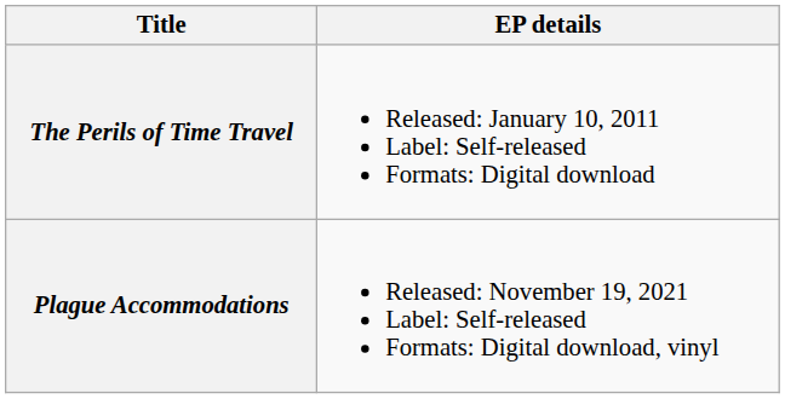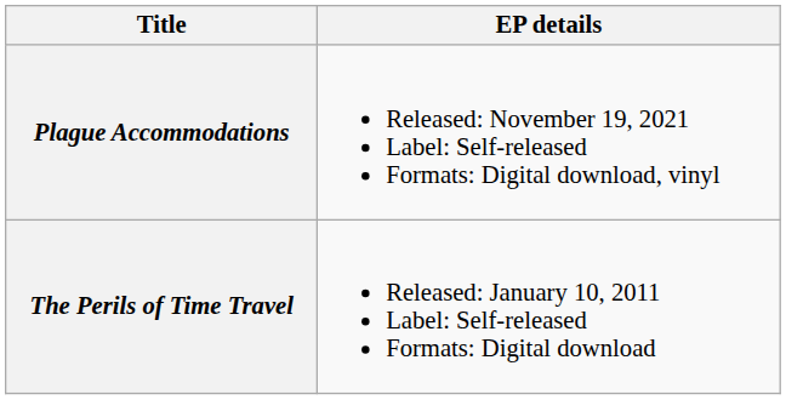rows swapped: The Perils of Time Travel <-> Plague Accommodations
